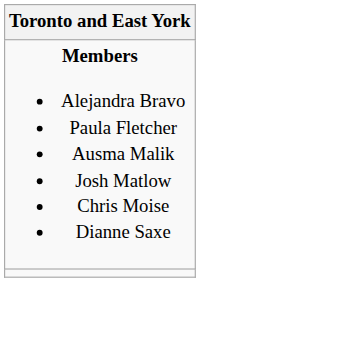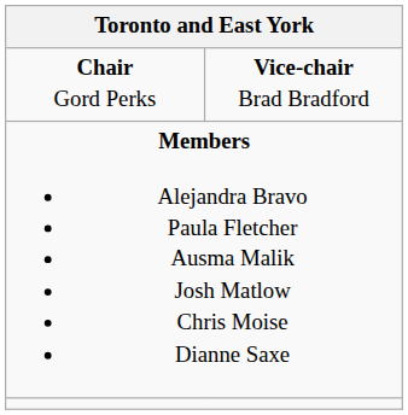+ row: Chair Gord Perks | Vice-chair Brad Bradford
